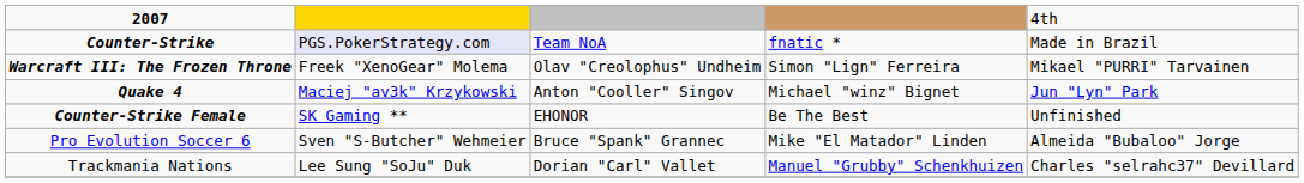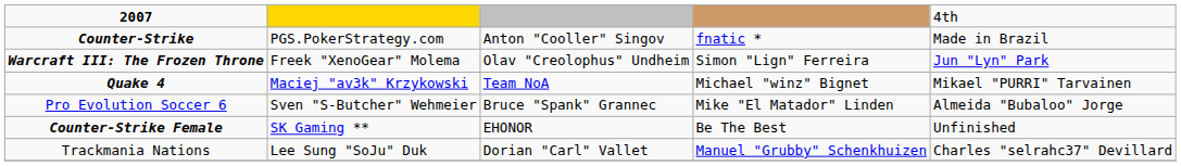Counter-Strike | column 2: lavender background -> no background
Counter-Strike | column 3: Team NoA -> Anton "Cooller" Singov
Warcraft III: The Frozen Throne | column 5: Mikael "PURRI" Tarvainen -> Jun "Lyn" Park
Quake 4 | column 3: Anton "Cooller" Singov -> Team NoA
Quake 4 | column 5: Jun "Lyn" Park -> Mikael "PURRI" Tarvainen
rows swapped: Counter-Strike Female <-> Pro Evolution Soccer 6
